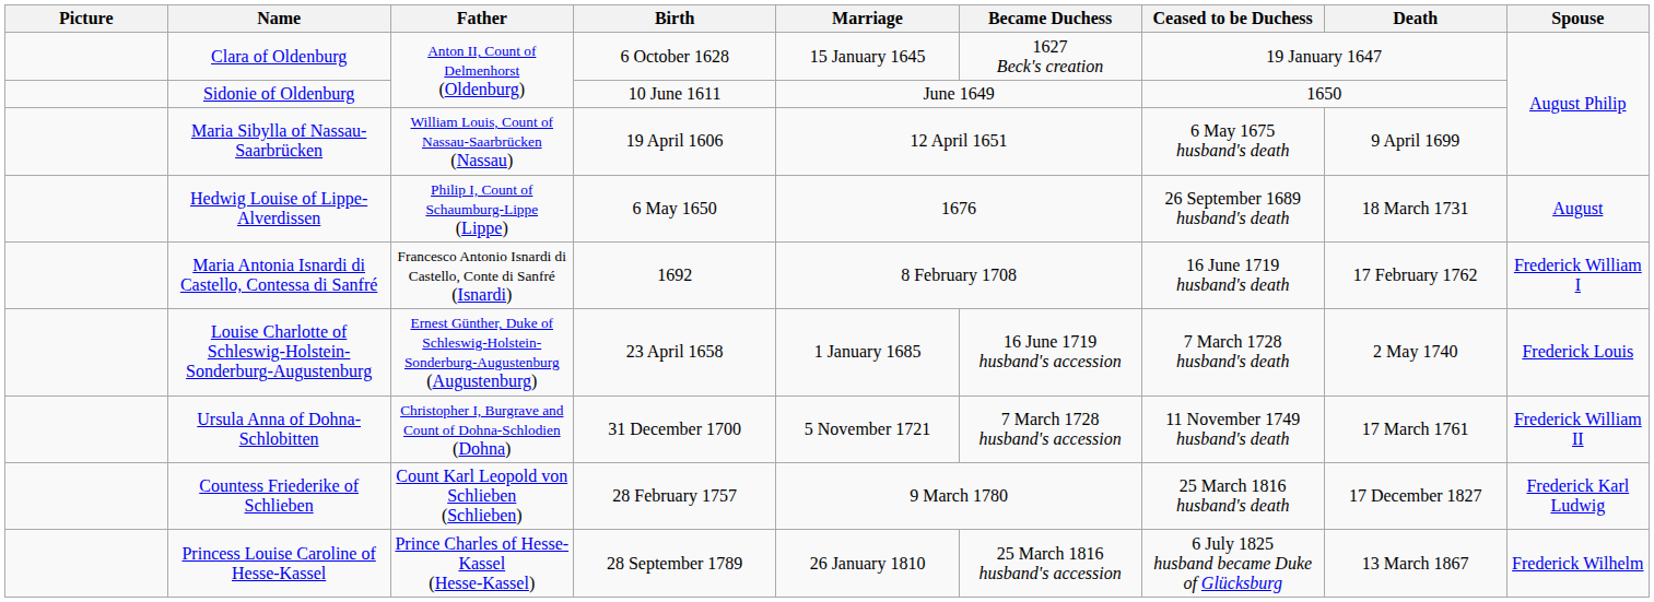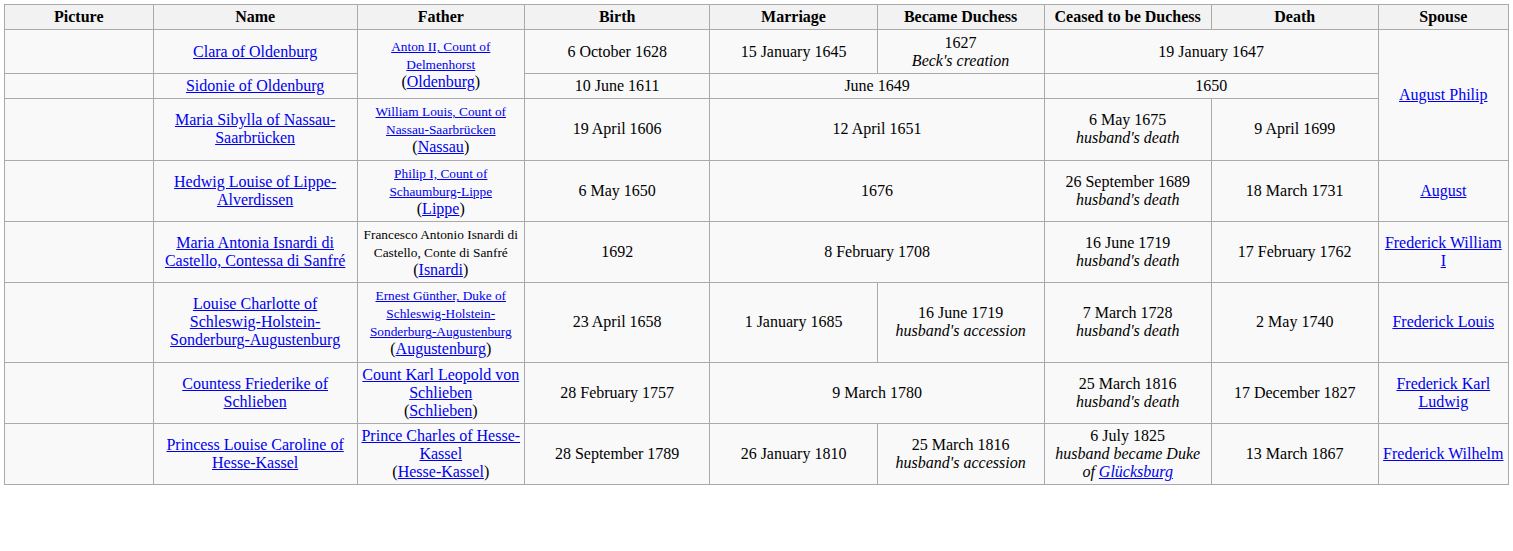- row: Ursula Anna of Dohna-Schlobitten | Christopher I, Burgrave and Count of Dohna-Schlodien (Dohna) | 31 December 1700 | 5 November 1721 | 7 March 1728 husband's accession | 11 November 1749 husband's death | 17 March 1761 | Frederick William II
